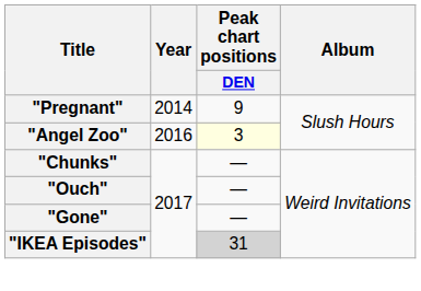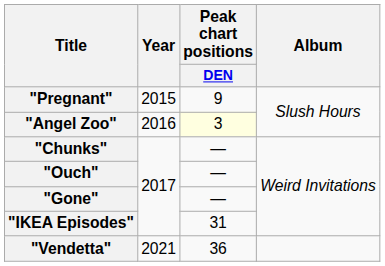"Pregnant" | Year: 2014 -> 2015
"IKEA Episodes" | Peak chart positions / DEN: lightgrey background -> no background
+ row: "Vendetta" | 2021 | 36
